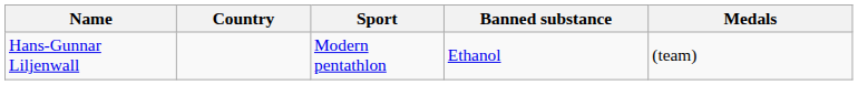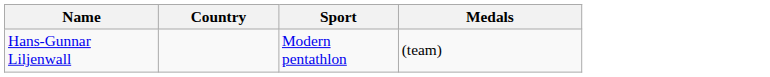- column: Banned substance | Ethanol
